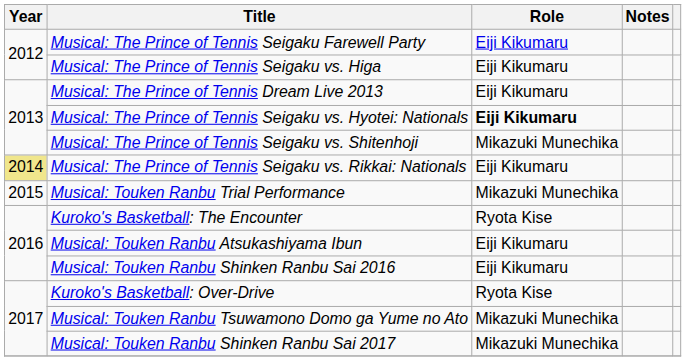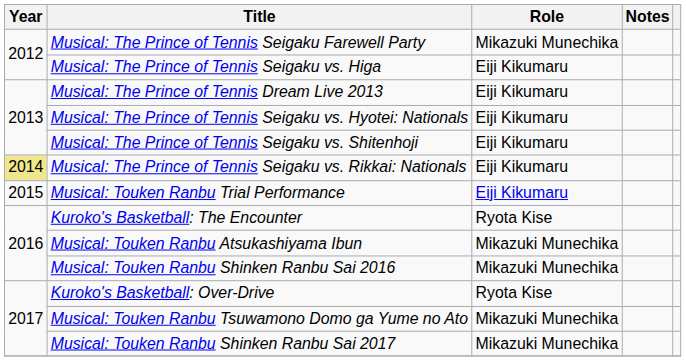Musical: The Prince of Tennis Seigaku Farewell Party | Role: Eiji Kikumaru -> Mikazuki Munechika
Musical: The Prince of Tennis Seigaku vs. Hyotei: Nationals | Role: bold -> normal
Musical: The Prince of Tennis Seigaku vs. Shitenhoji | Role: Mikazuki Munechika -> Eiji Kikumaru
Musical: Touken Ranbu Trial Performance | Role: Mikazuki Munechika -> Eiji Kikumaru
Musical: Touken Ranbu Atsukashiyama Ibun | Role: Eiji Kikumaru -> Mikazuki Munechika
Musical: Touken Ranbu Shinken Ranbu Sai 2016 | Role: Eiji Kikumaru -> Mikazuki Munechika
